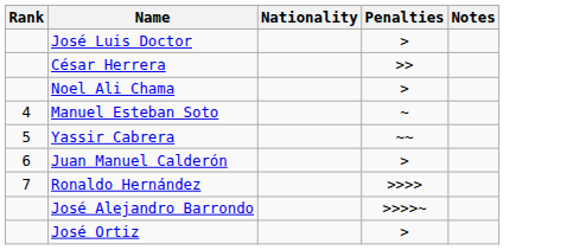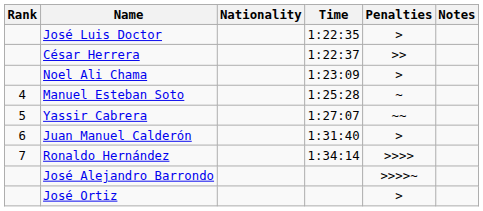+ column: Time | 1:22:35 | 1:22:37 | 1:23:09 | 1:25:28 | 1:27:07 | 1:31:40 | 1:34:14
